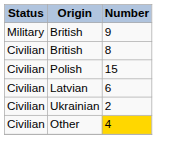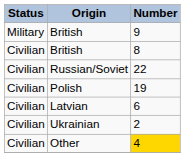+ row: Civilian | Russian/Soviet | 22
Polish | Number: 15 -> 19
